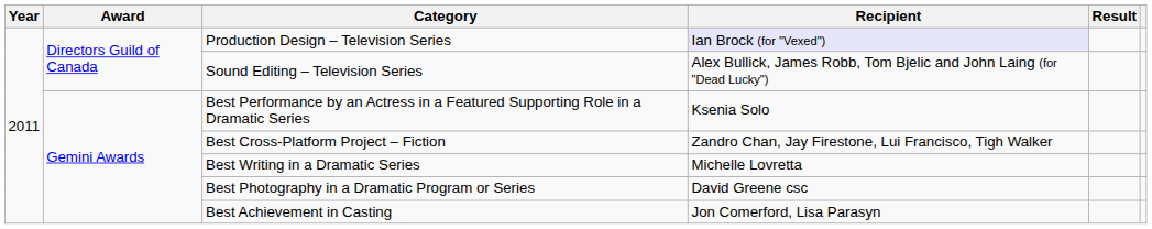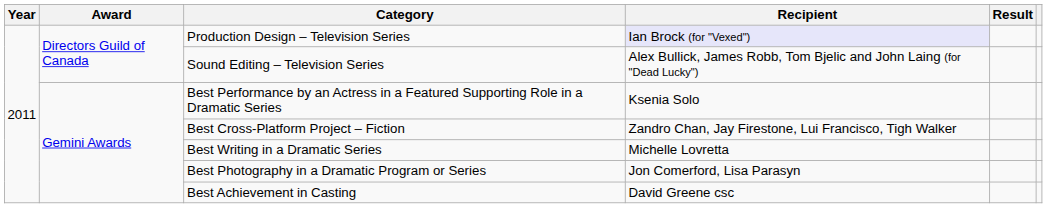Best Photography in a Dramatic Program or Series | Recipient: David Greene csc -> Jon Comerford, Lisa Parasyn
Best Achievement in Casting | Recipient: Jon Comerford, Lisa Parasyn -> David Greene csc
